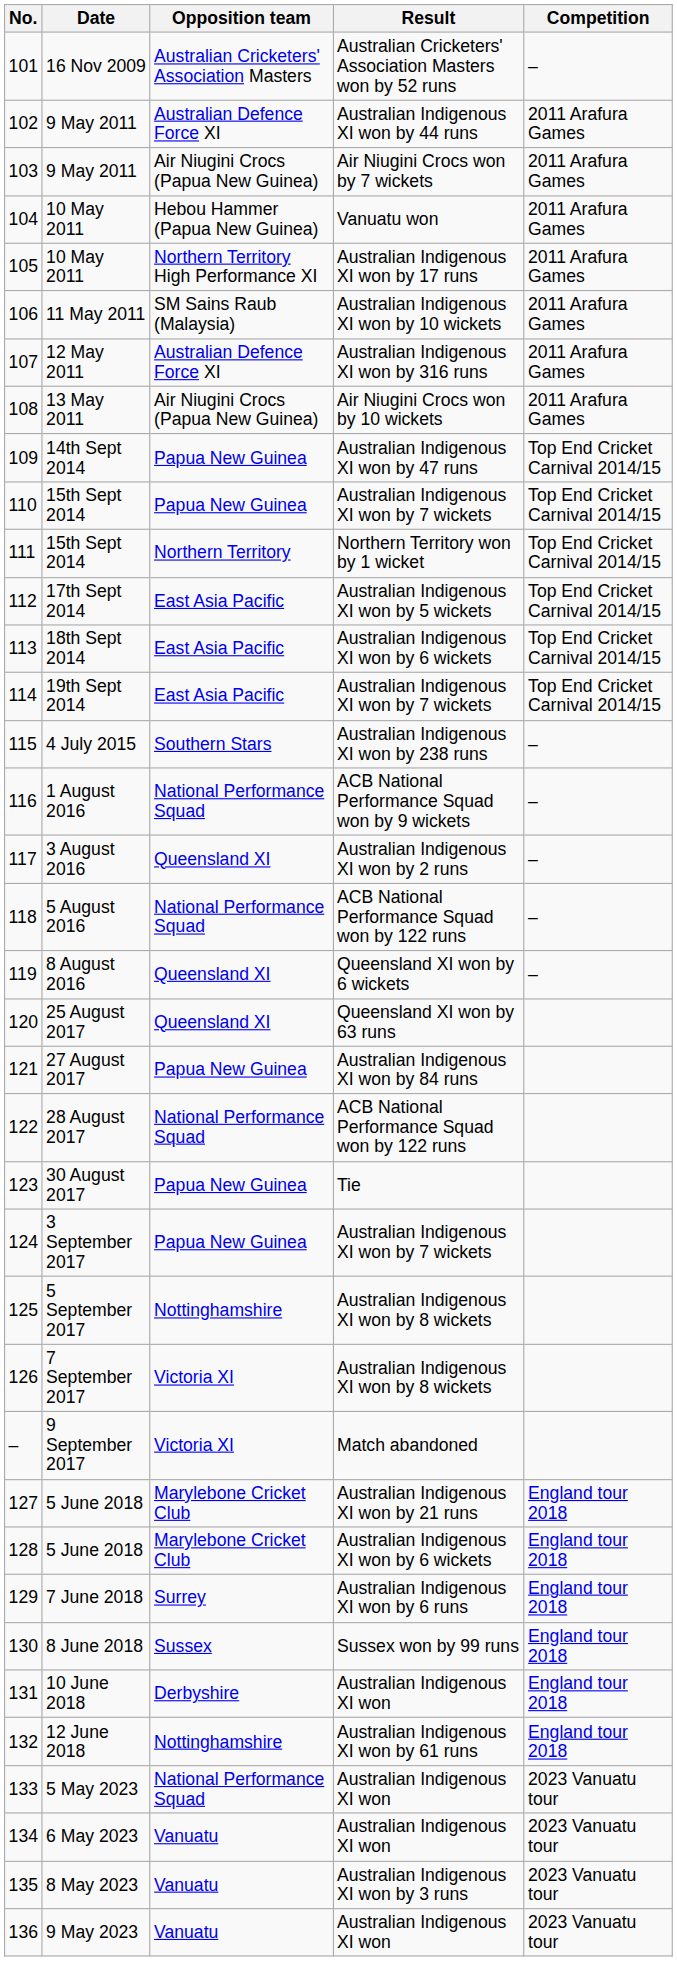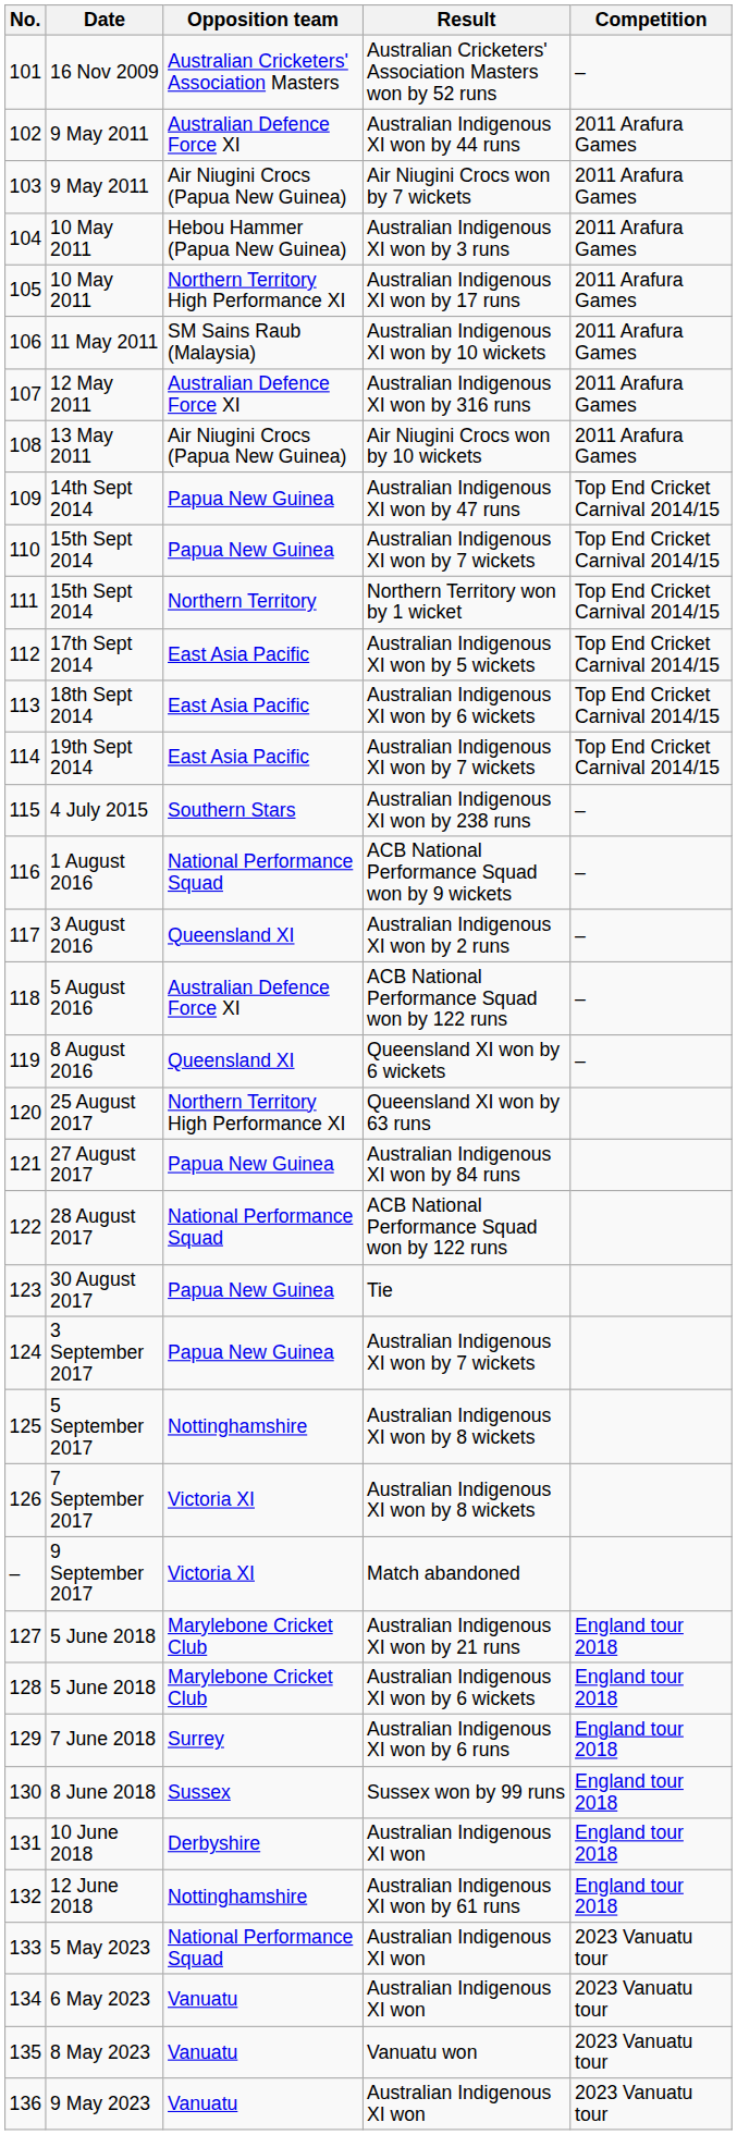104 | Result: Vanuatu won -> Australian Indigenous XI won by 3 runs
118 | Opposition team: National Performance Squad -> Australian Defence Force XI
120 | Opposition team: Queensland XI -> Northern Territory High Performance XI
135 | Result: Australian Indigenous XI won by 3 runs -> Vanuatu won
